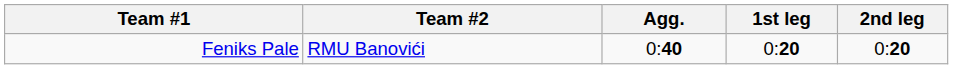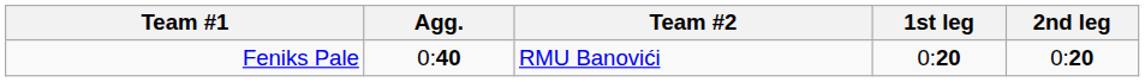columns swapped: Agg. <-> Team #2
